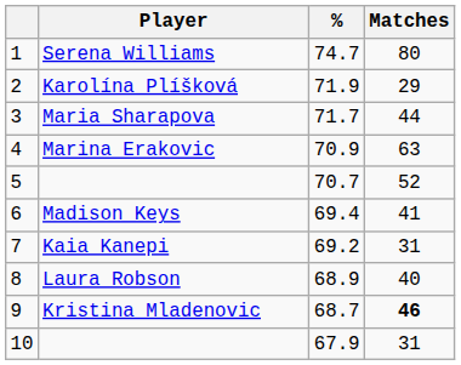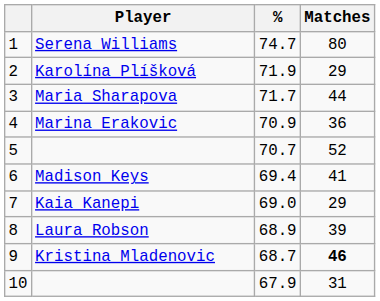Marina Erakovic | Matches: 63 -> 36
Kaia Kanepi | %: 69.2 -> 69.0
Kaia Kanepi | Matches: 31 -> 29
Laura Robson | Matches: 40 -> 39
